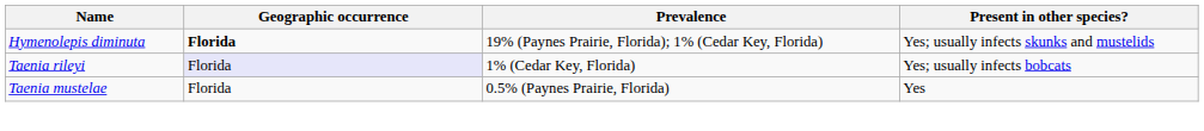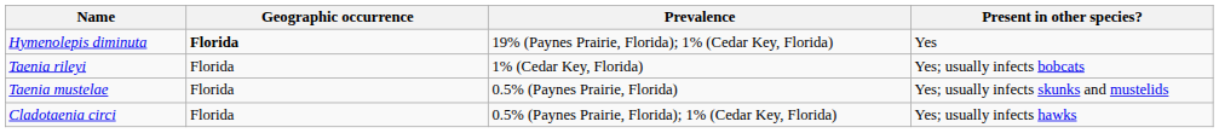Hymenolepis diminuta | Present in other species?: Yes; usually infects skunks and mustelids -> Yes
Taenia rileyi | Geographic occurrence: lavender background -> no background
Taenia mustelae | Present in other species?: Yes -> Yes; usually infects skunks and mustelids
+ row: Cladotaenia circi | Florida | 0.5% (Paynes Prairie, Florida); 1% (Cedar Key, Florida) | Yes; usually infects hawks
